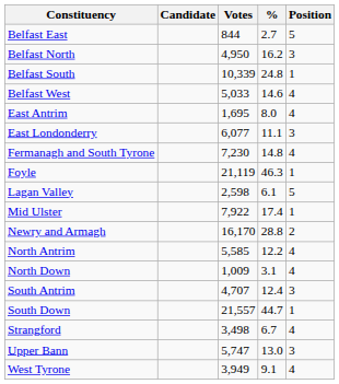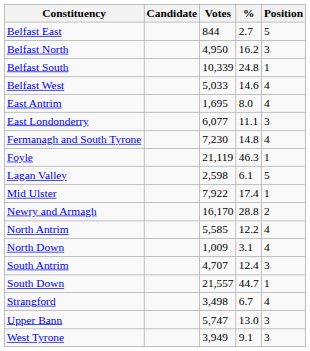West Tyrone | Position: 4 -> 3
